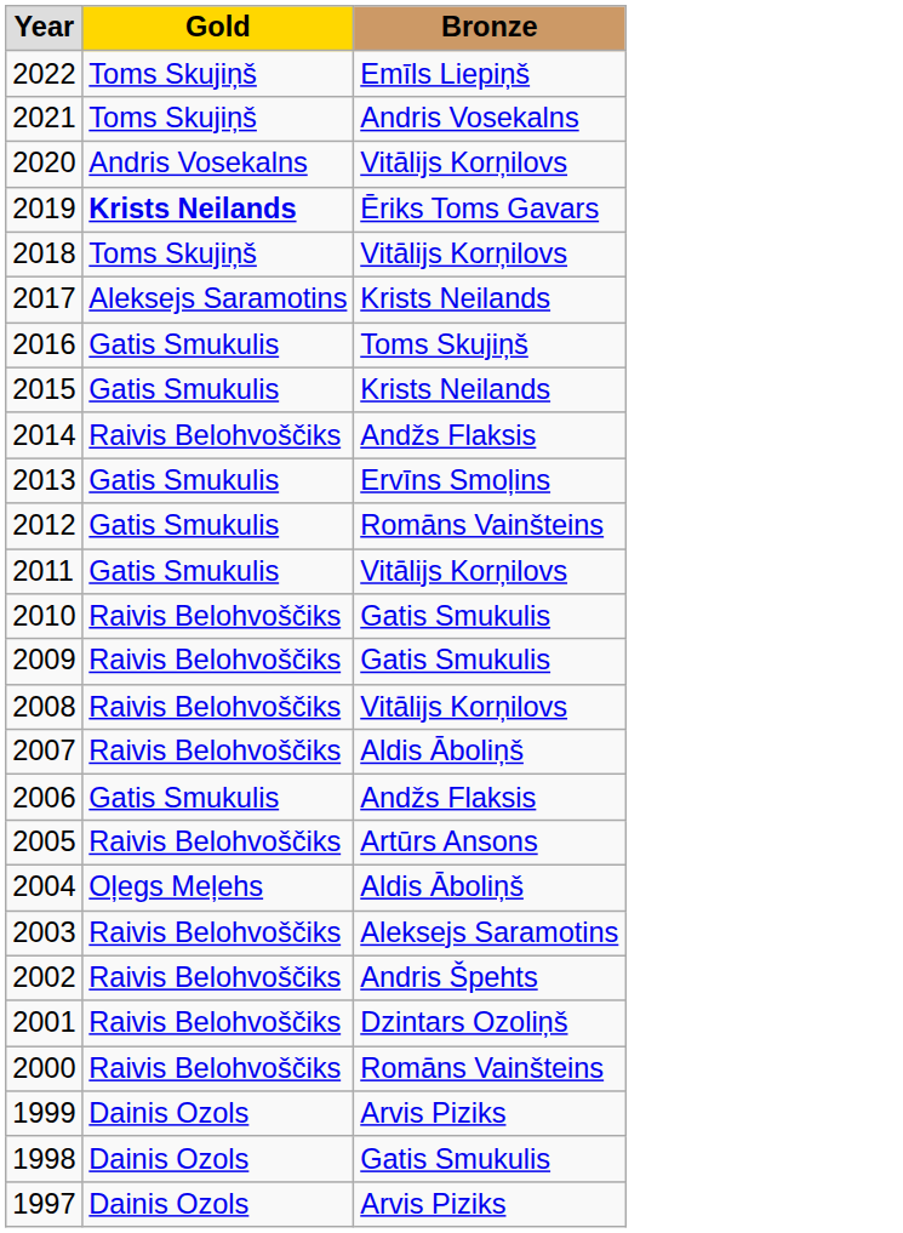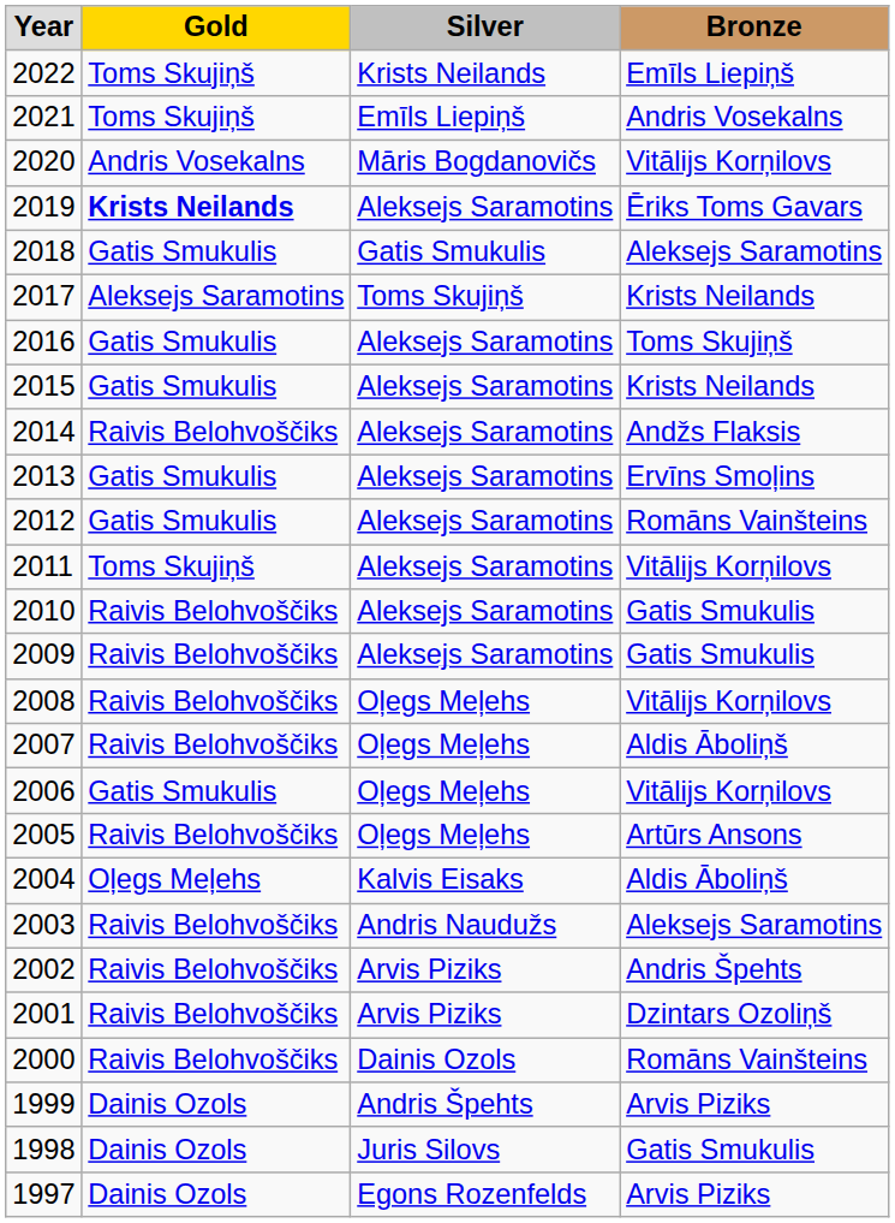+ column: Silver | Krists Neilands | Emīls Liepiņš | Māris Bogdanovičs | Aleksejs Saramotins | Gatis Smukulis | Toms Skujiņš | Aleksejs Saramotins | Aleksejs Saramotins | Aleksejs Saramotins | Aleksejs Saramotins | Aleksejs Saramotins | Aleksejs Saramotins | Aleksejs Saramotins | Aleksejs Saramotins | Oļegs Meļehs | Oļegs Meļehs | Oļegs Meļehs | Oļegs Meļehs | Kalvis Eisaks | Andris Naudužs | Arvis Piziks | Arvis Piziks | Dainis Ozols | Andris Špehts | Juris Silovs | Egons Rozenfelds
2018 | Gold: Toms Skujiņš -> Gatis Smukulis
2018 | Bronze: Vitālijs Korņilovs -> Aleksejs Saramotins
2011 | Gold: Gatis Smukulis -> Toms Skujiņš
2006 | Bronze: Andžs Flaksis -> Vitālijs Korņilovs
